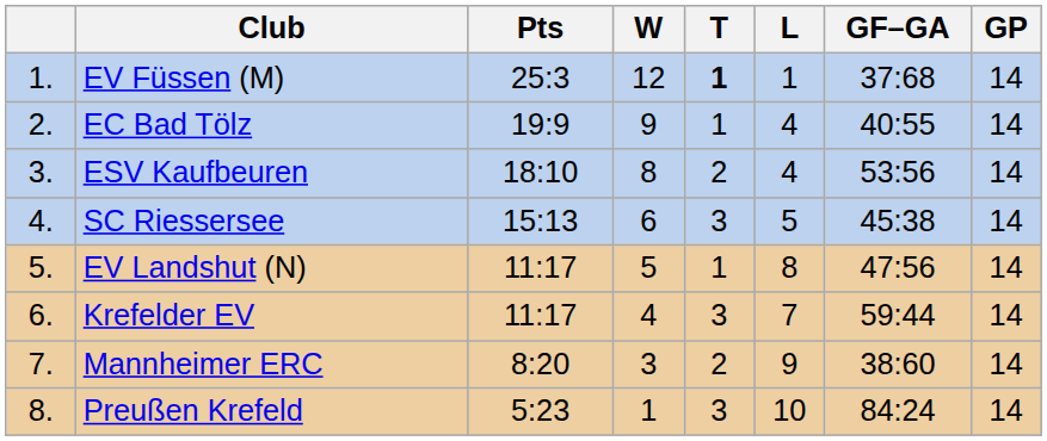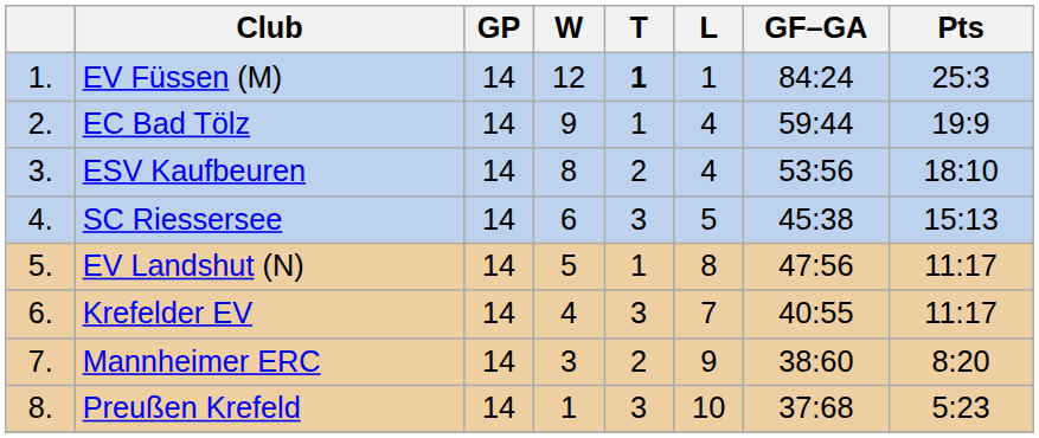columns swapped: GP <-> Pts
EV Füssen (M) | GF–GA: 37:68 -> 84:24
EC Bad Tölz | GF–GA: 40:55 -> 59:44
Krefelder EV | GF–GA: 59:44 -> 40:55
Preußen Krefeld | GF–GA: 84:24 -> 37:68
